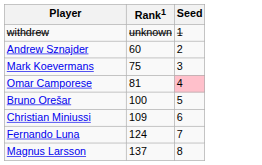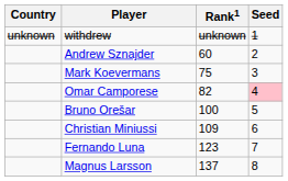+ column: Country | unknown
Omar Camporese | Rank1: 81 -> 82
Fernando Luna | Rank1: 124 -> 123
